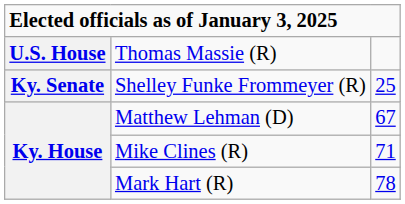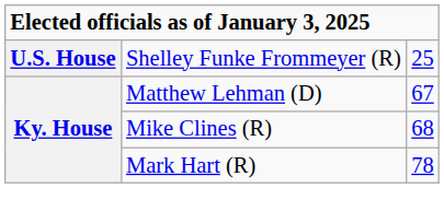- row: U.S. House | Thomas Massie (R)
Shelley Funke Frommeyer (R) | column 1: Ky. Senate -> U.S. House
Mike Clines (R) | column 3: 71 -> 68
